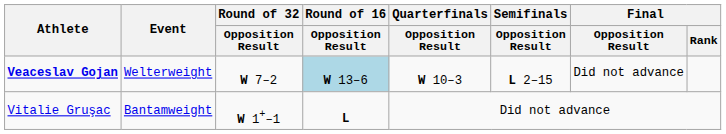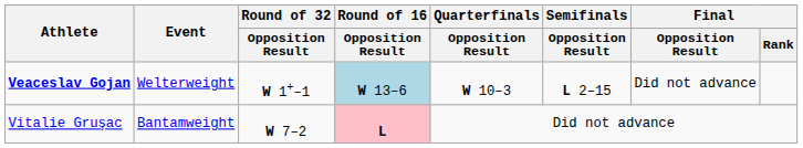Veaceslav Gojan | Round of 32 / Opposition Result: W 7–2 -> W 1+–1
Vitalie Gruşac | Round of 32 / Opposition Result: W 1+–1 -> W 7–2
Vitalie Gruşac | Round of 16 / Opposition Result: no background -> pink background
